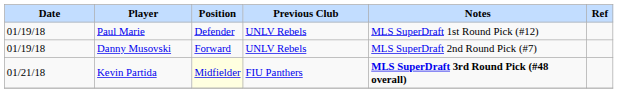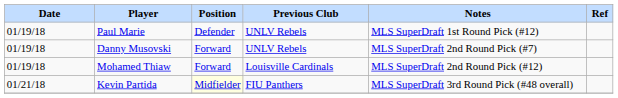+ row: 01/19/18 | Mohamed Thiaw | Forward | Louisville Cardinals | MLS SuperDraft 2nd Round Pick (#12)
Kevin Partida | Notes: bold -> normal
